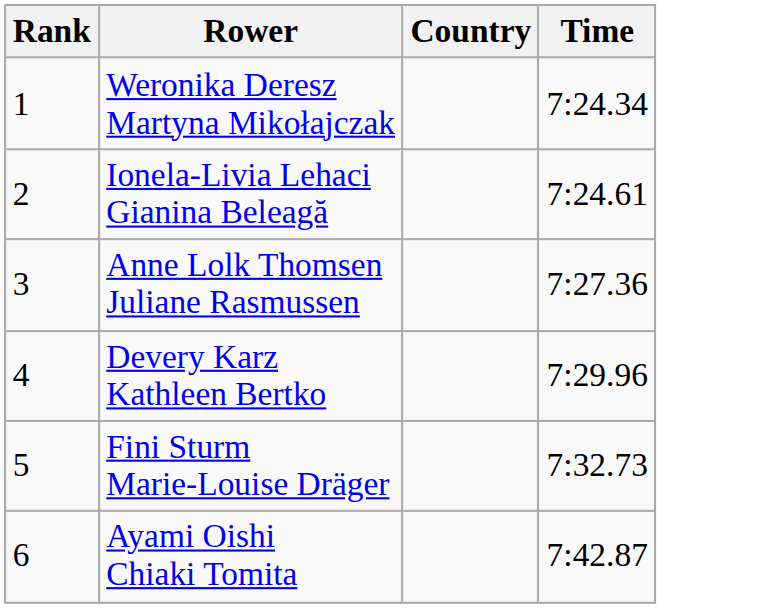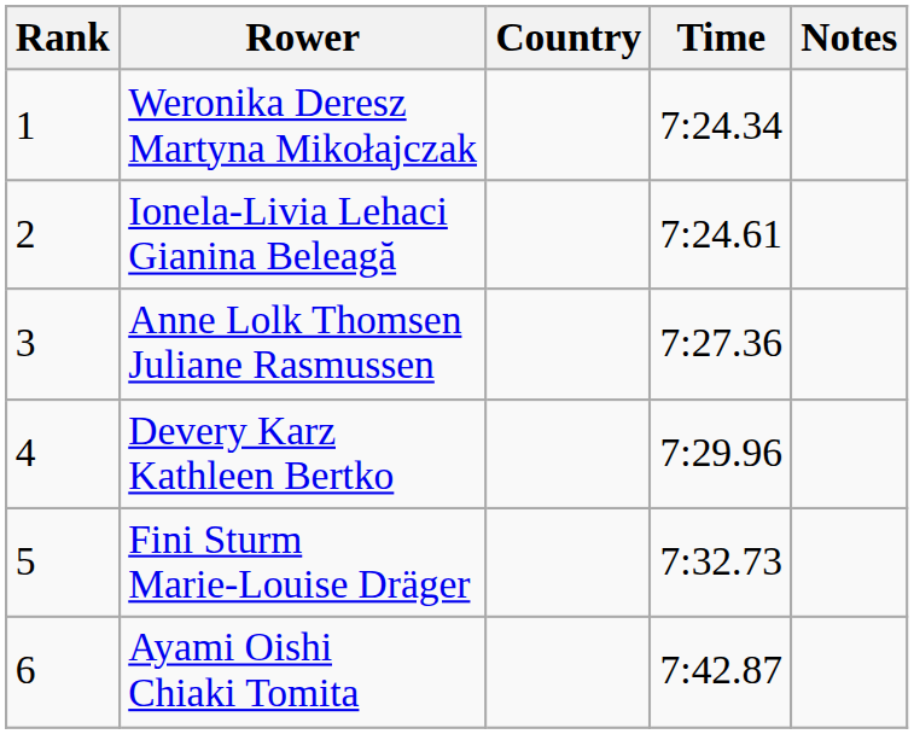+ column: Notes
